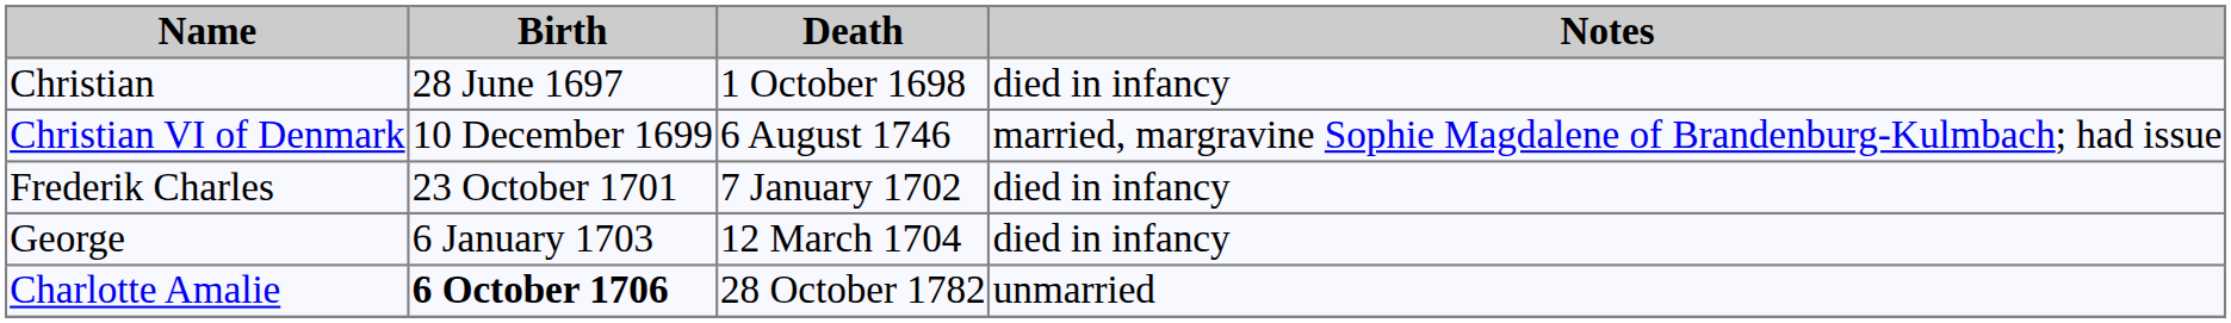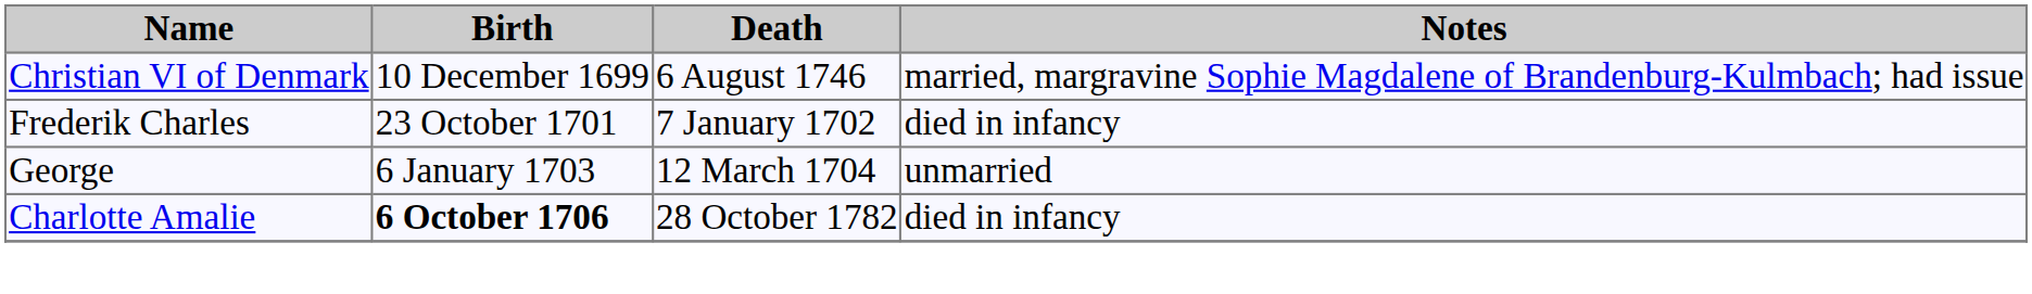- row: Christian | 28 June 1697 | 1 October 1698 | died in infancy
George | Notes: died in infancy -> unmarried
Charlotte Amalie | Notes: unmarried -> died in infancy
